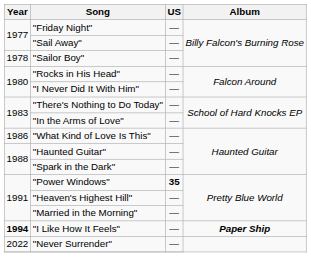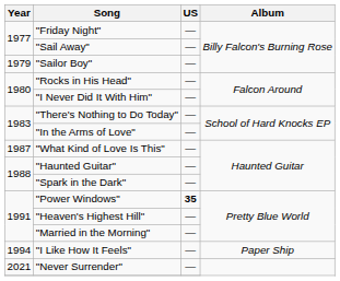"Sailor Boy" | Year: 1978 -> 1979
"What Kind of Love Is This" | Year: 1986 -> 1987
"I Like How It Feels" | Year: bold -> normal
"I Like How It Feels" | Album: bold -> normal
"Never Surrender" | Year: 2022 -> 2021
